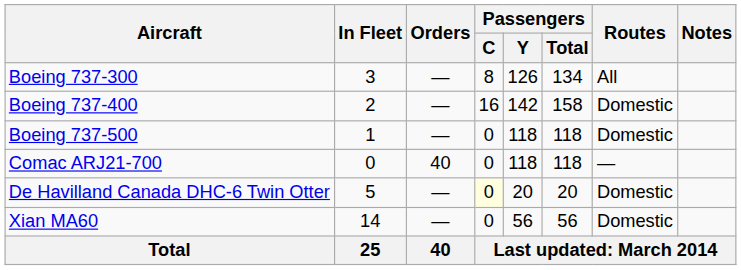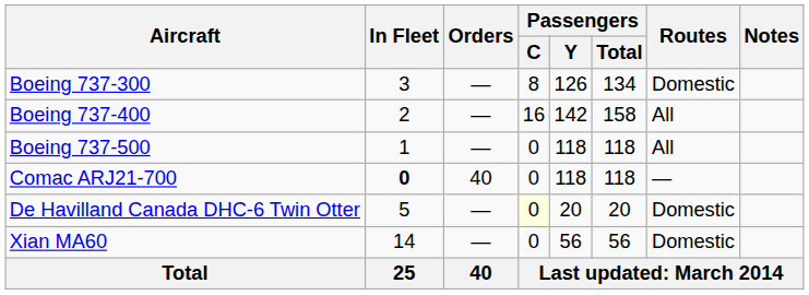Boeing 737-300 | Routes: All -> Domestic
Boeing 737-400 | Routes: Domestic -> All
Boeing 737-500 | Routes: Domestic -> All
Comac ARJ21-700 | In Fleet: normal -> bold
